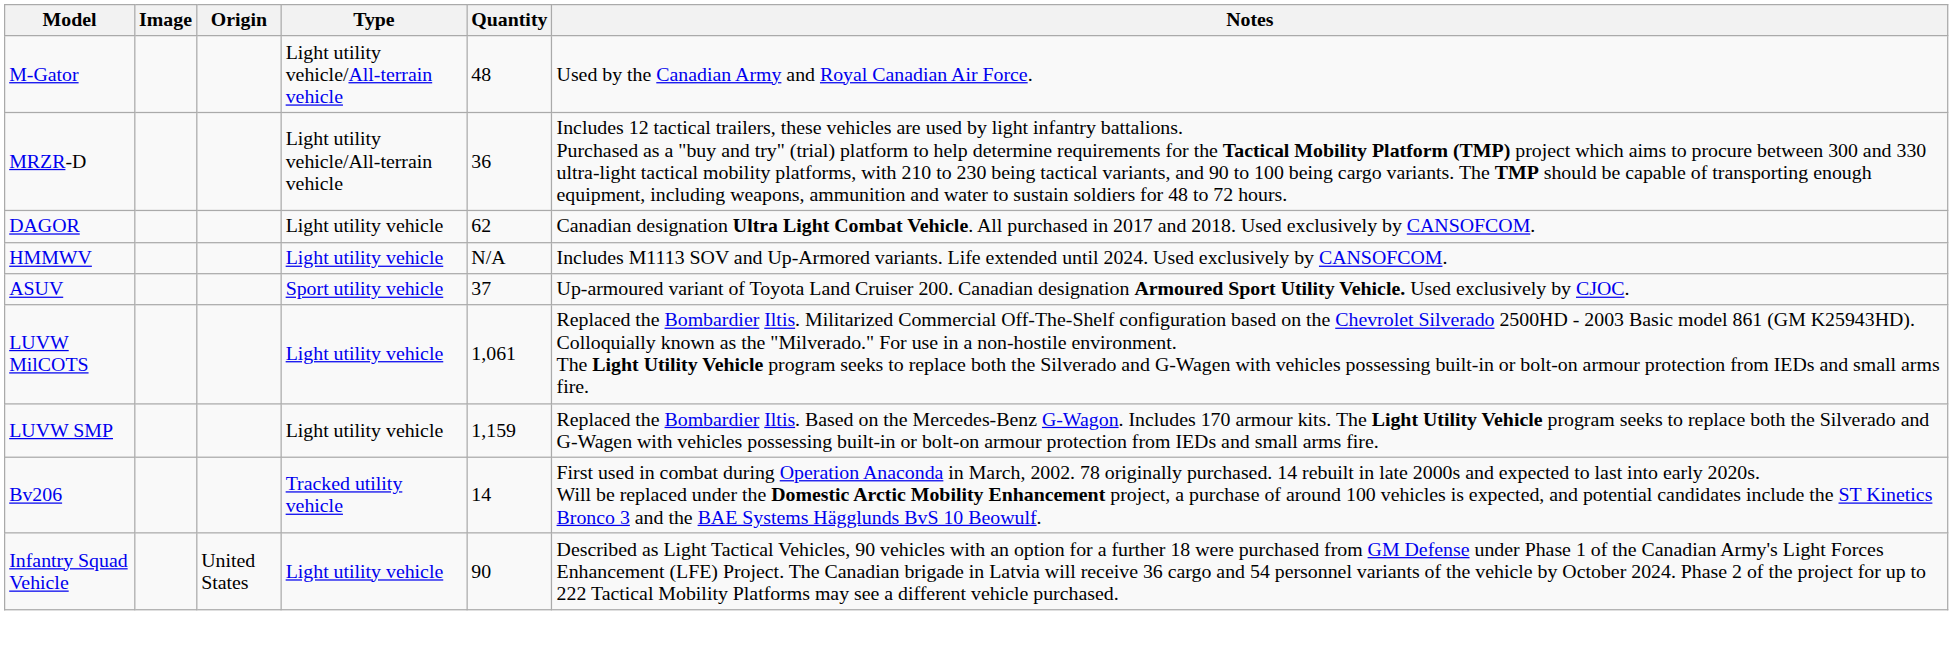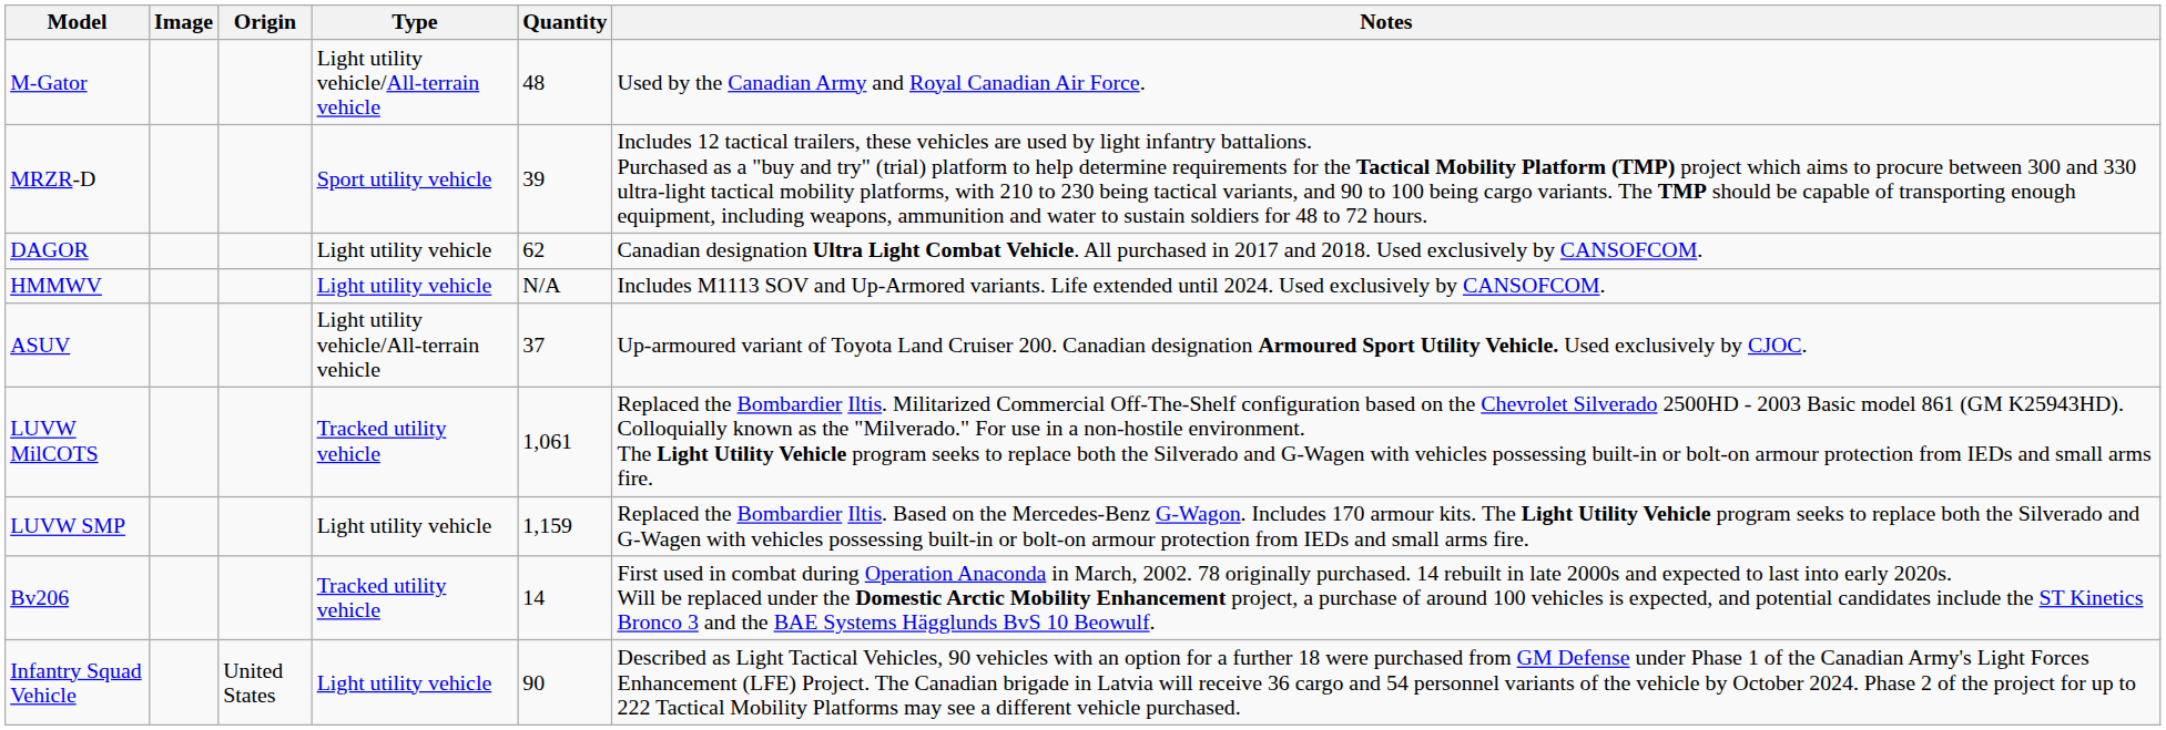MRZR-D | Type: Light utility vehicle/All-terrain vehicle -> Sport utility vehicle
MRZR-D | Quantity: 36 -> 39
ASUV | Type: Sport utility vehicle -> Light utility vehicle/All-terrain vehicle
LUVW MilCOTS | Type: Light utility vehicle -> Tracked utility vehicle
